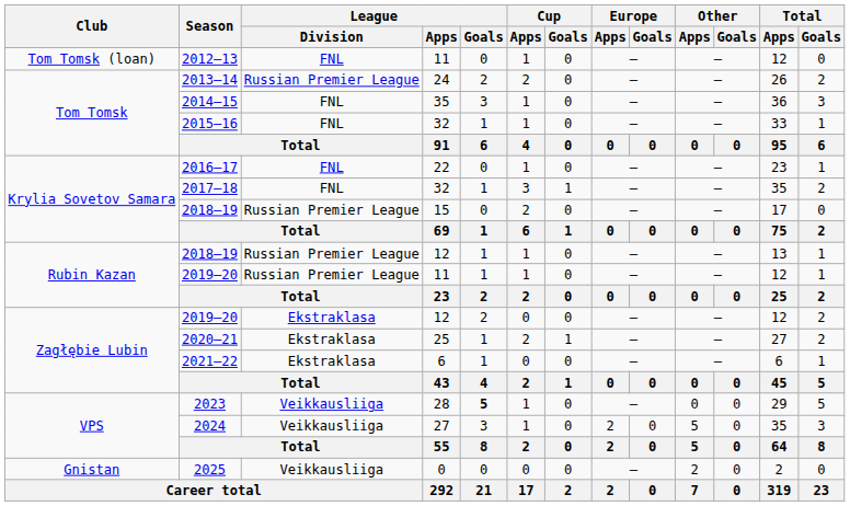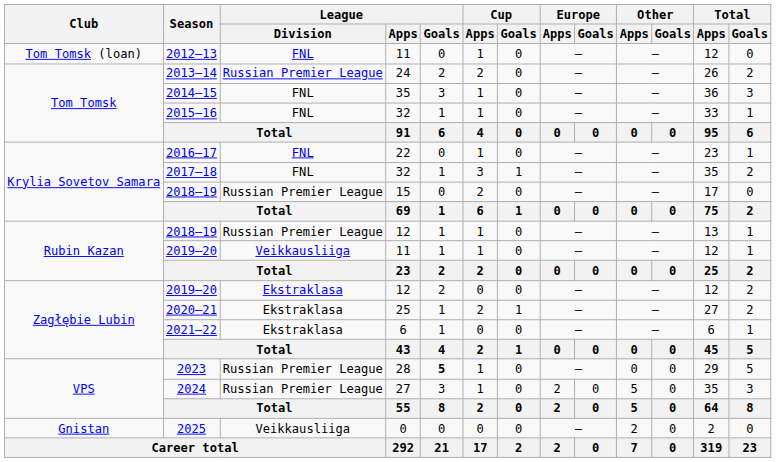2019–20 / 11 | League / Division: Russian Premier League -> Veikkausliiga
2023 | League / Division: Veikkausliiga -> Russian Premier League
2024 | League / Division: Veikkausliiga -> Russian Premier League
